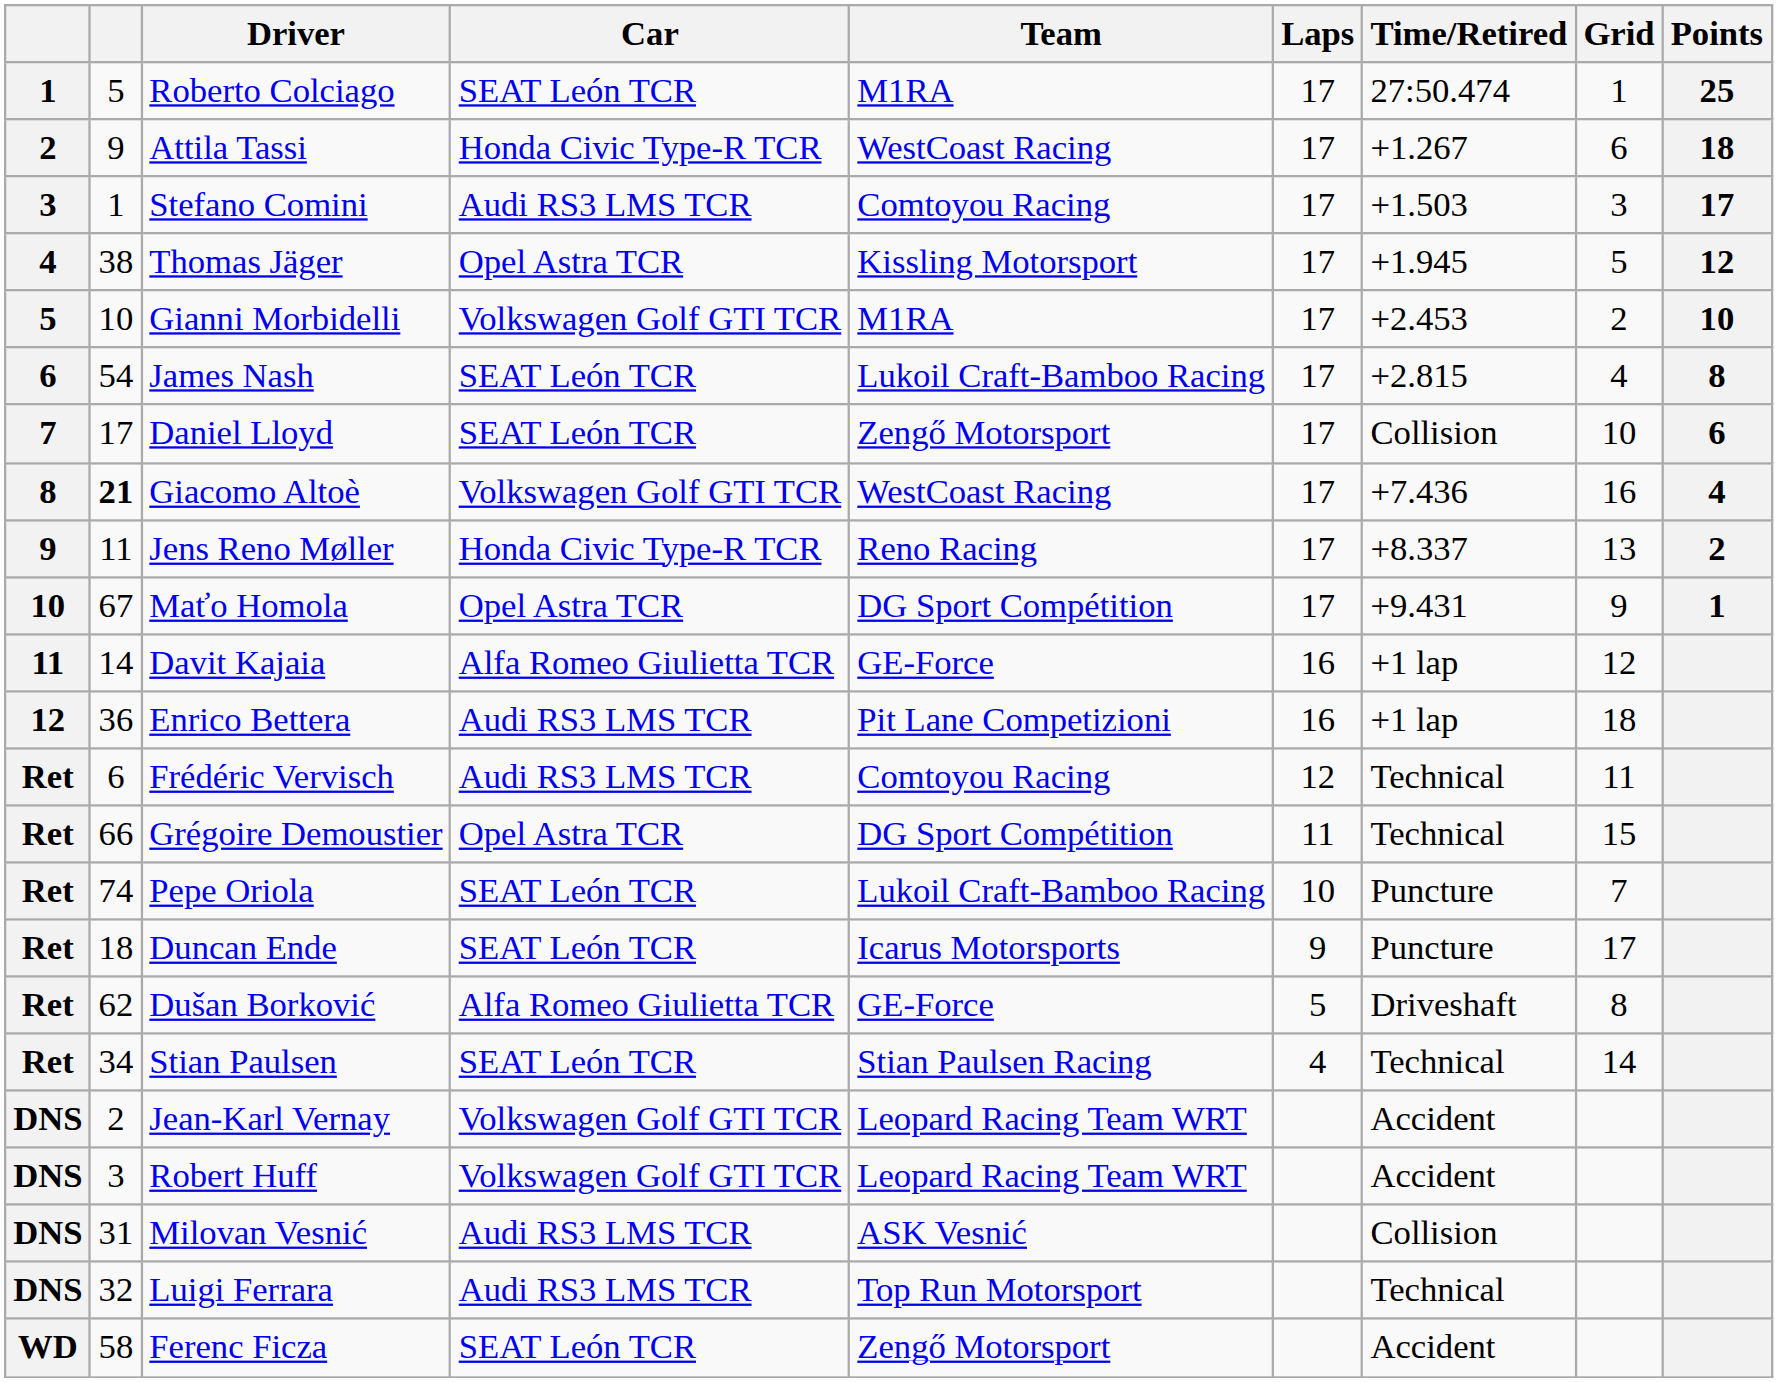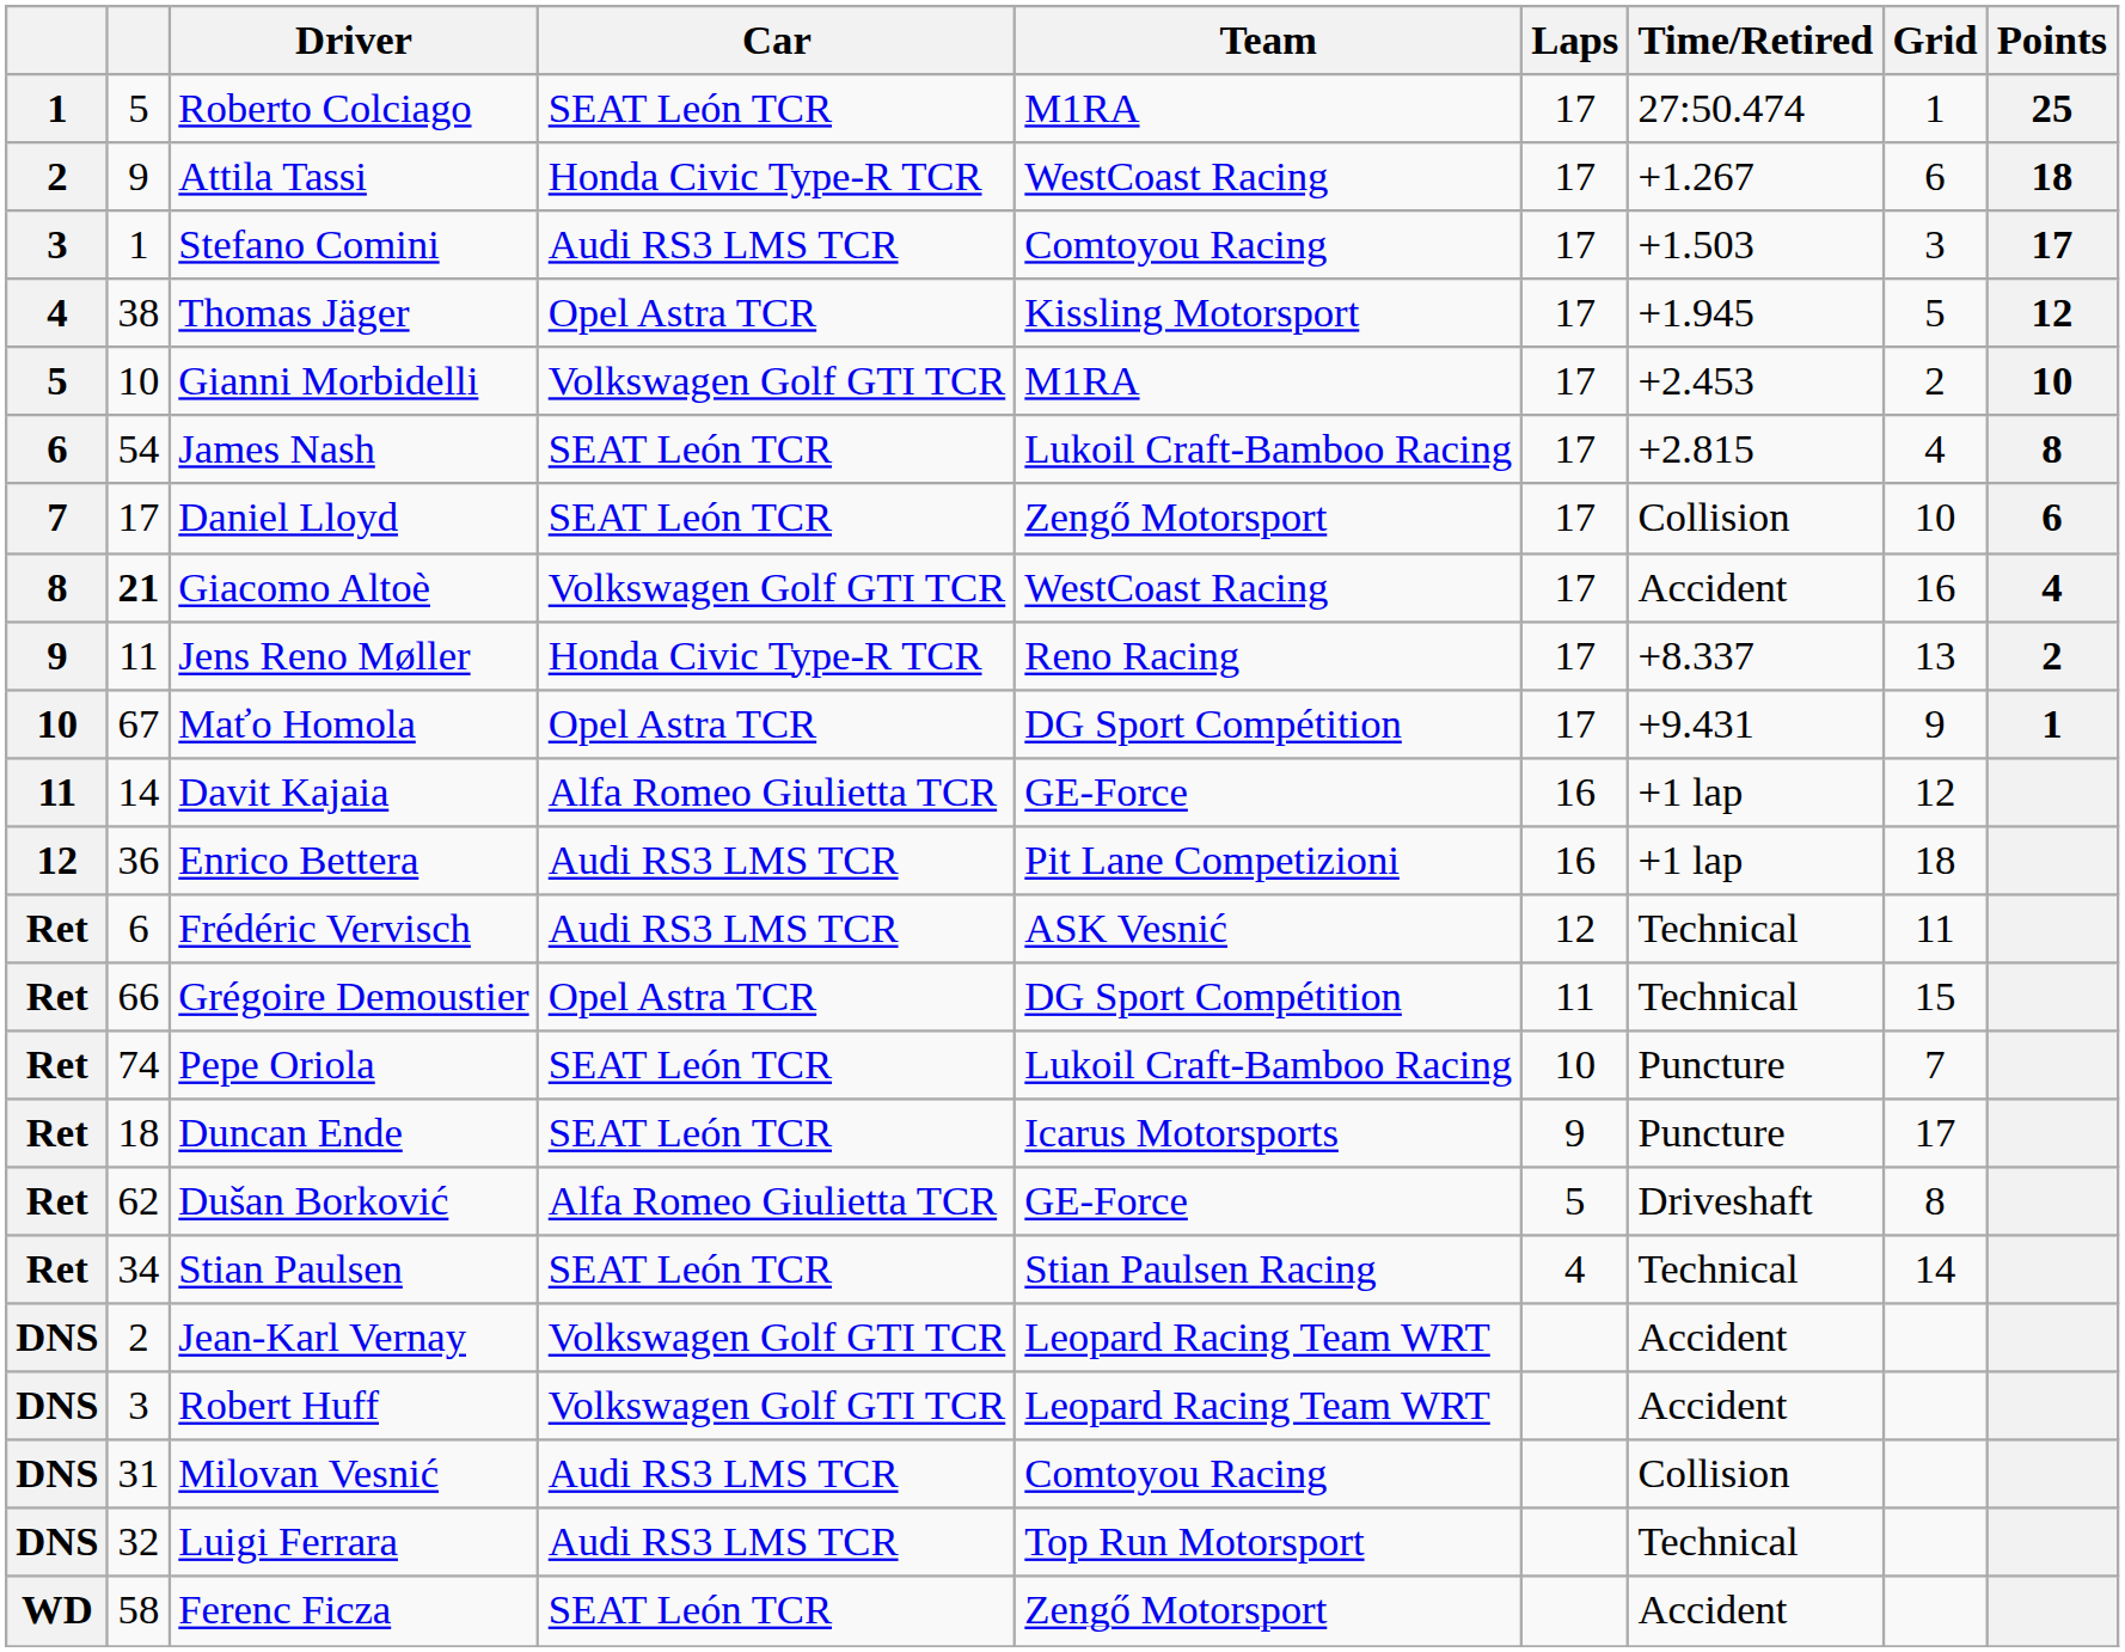Giacomo Altoè | Time/Retired: +7.436 -> Accident
Frédéric Vervisch | Team: Comtoyou Racing -> ASK Vesnić
Milovan Vesnić | Team: ASK Vesnić -> Comtoyou Racing
